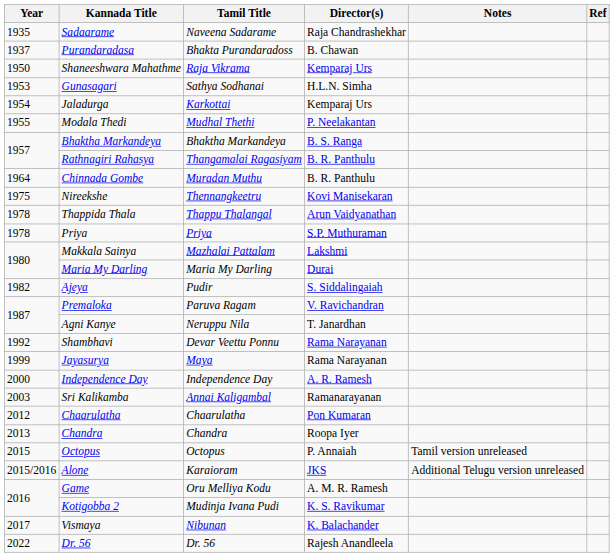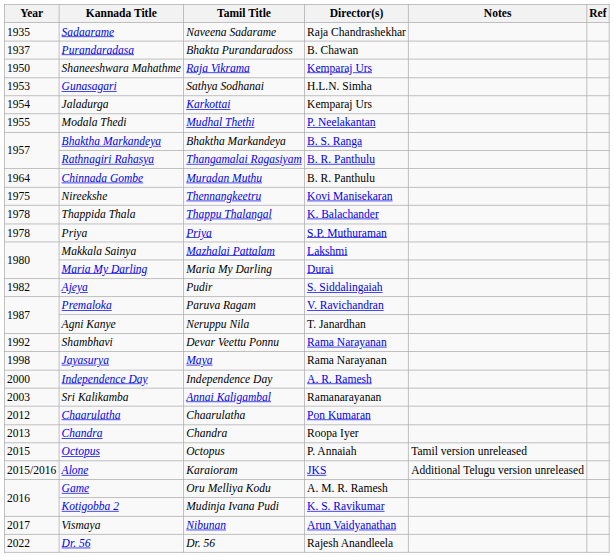Thappida Thala | Director(s): Arun Vaidyanathan -> K. Balachander
Jayasurya | Year: 1999 -> 1998
Vismaya | Director(s): K. Balachander -> Arun Vaidyanathan
